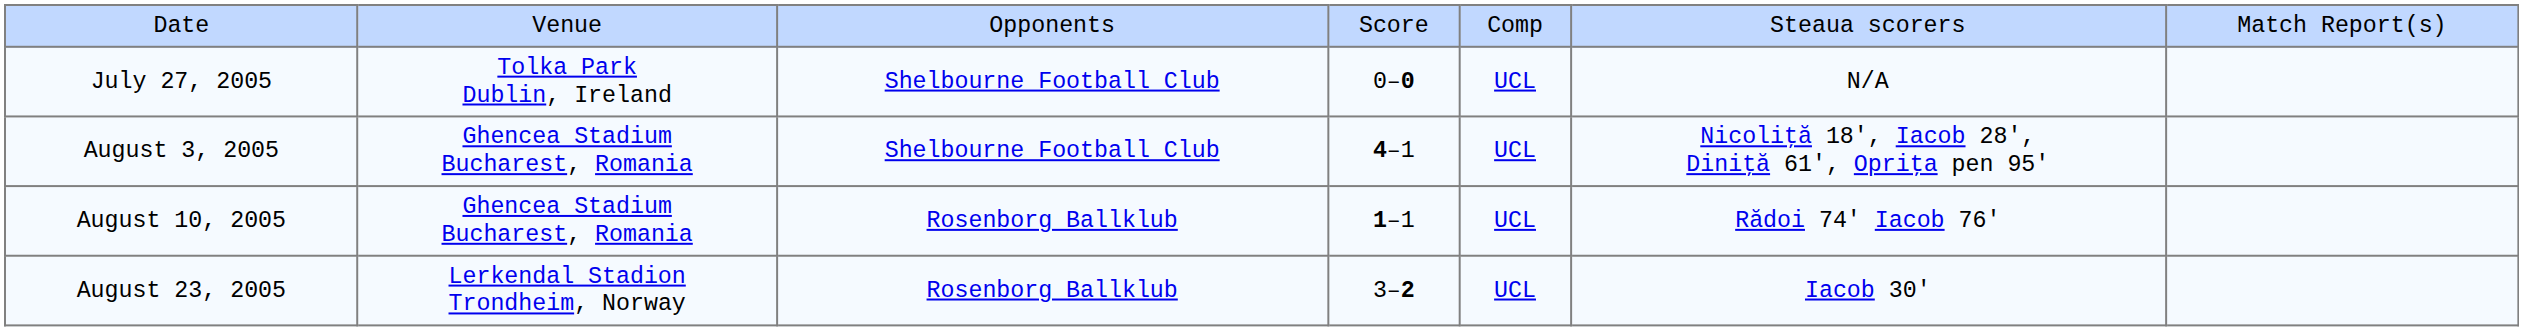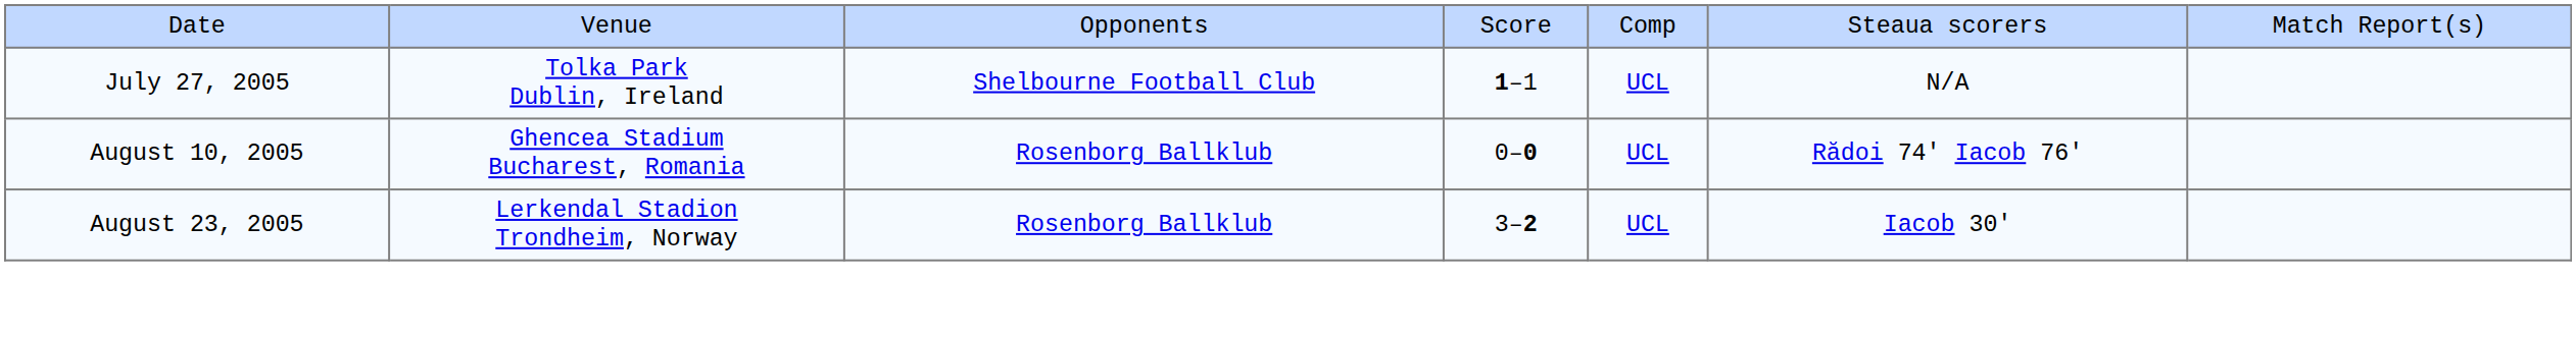July 27, 2005 | column 4: 0–0 -> 1–1
- row: August 3, 2005 | Ghencea Stadium Bucharest, Romania | Shelbourne Football Club | 4–1 | UCL | Nicoliţă 18', Iacob 28', Diniţă 61', Opriţa pen 95'
August 10, 2005 | column 4: 1–1 -> 0–0
